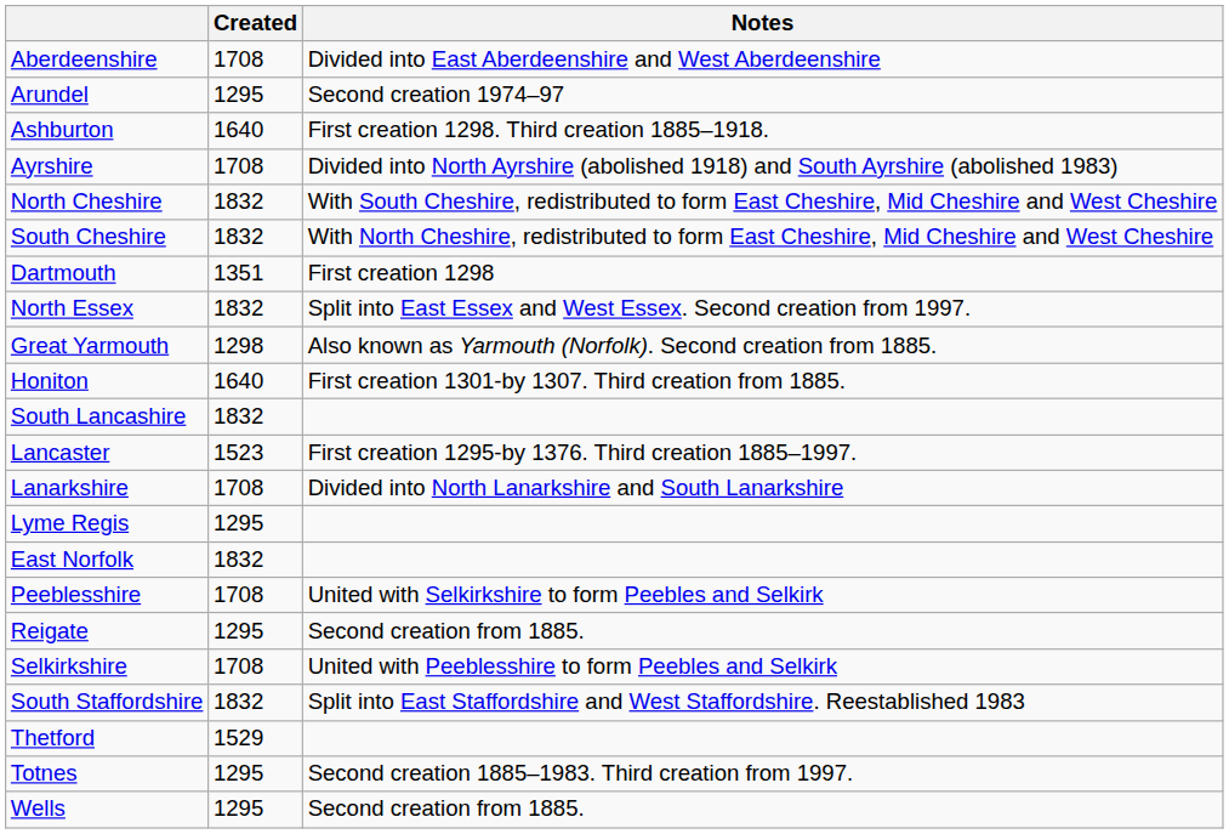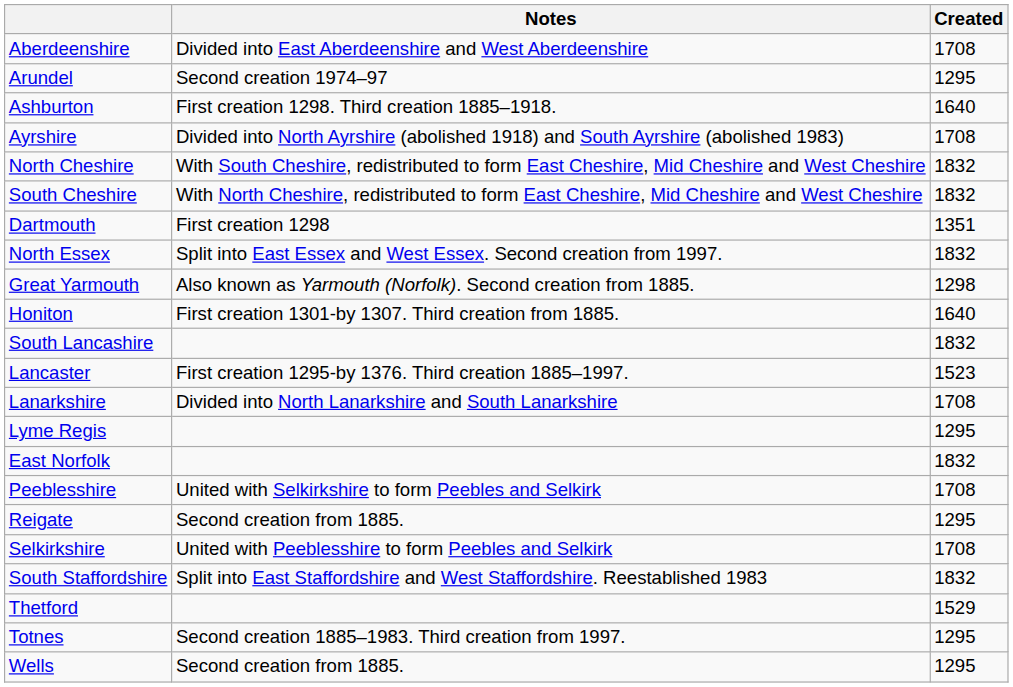columns swapped: Created <-> Notes
